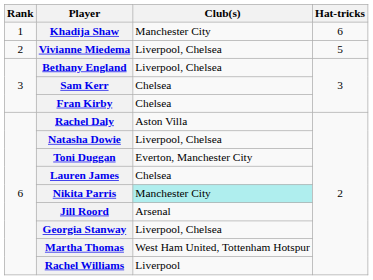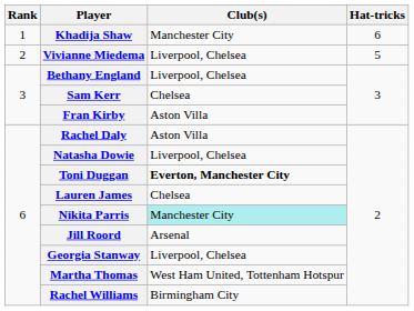Fran Kirby | Club(s): Chelsea -> Aston Villa
Toni Duggan | Club(s): normal -> bold
Rachel Williams | Club(s): Liverpool -> Birmingham City
